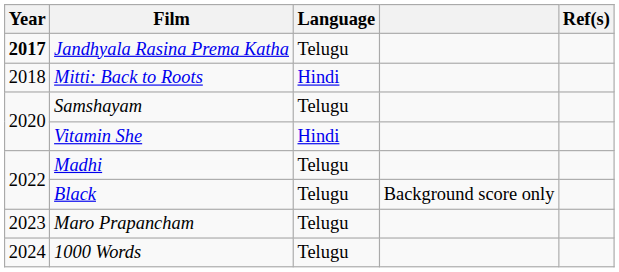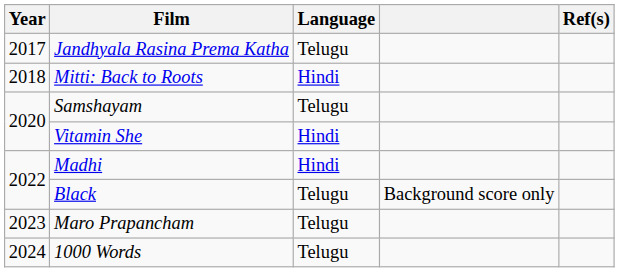Jandhyala Rasina Prema Katha | Year: bold -> normal
Madhi | Language: Telugu -> Hindi
